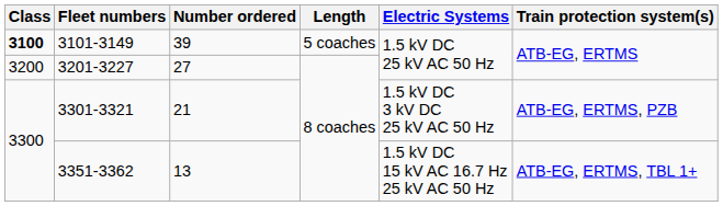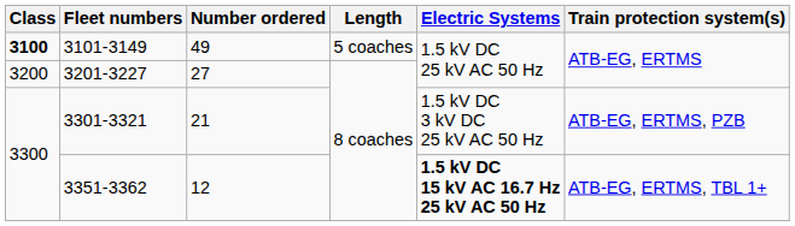3101-3149 | Number ordered: 39 -> 49
3351-3362 | Number ordered: 13 -> 12
3351-3362 | Electric Systems: normal -> bold
